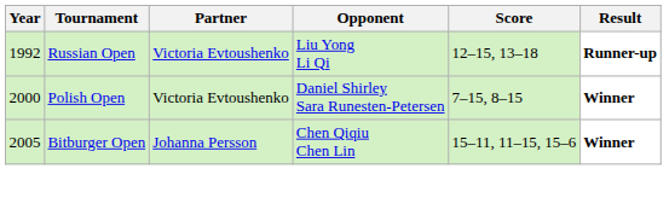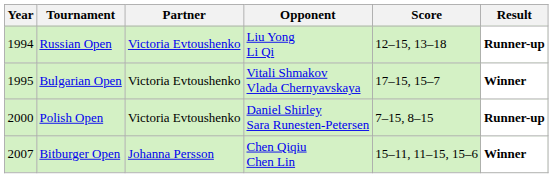Russian Open | Year: 1992 -> 1994
+ row: 1995 | Bulgarian Open | Victoria Evtoushenko | Vitali Shmakov Vlada Chernyavskaya | 17–15, 15–7 | Winner
Polish Open | Result: Winner -> Runner-up
Bitburger Open | Year: 2005 -> 2007
